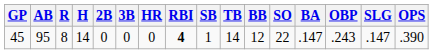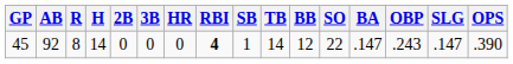45 | AB: 95 -> 92
